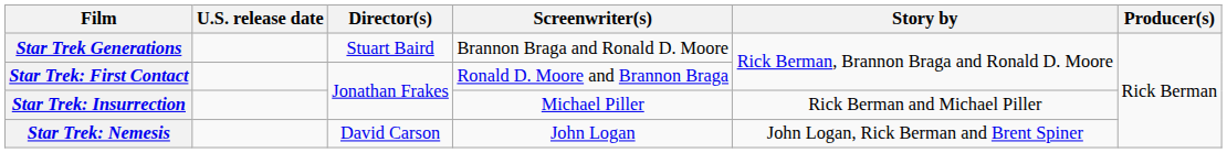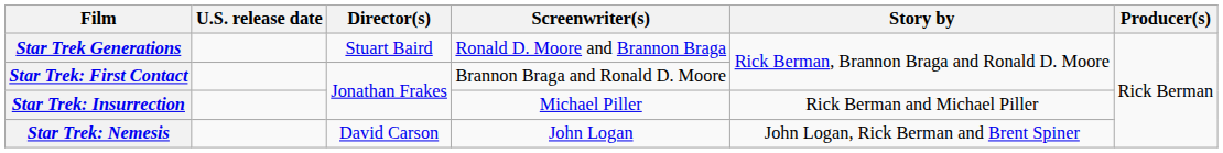Star Trek Generations | Screenwriter(s): Brannon Braga and Ronald D. Moore -> Ronald D. Moore and Brannon Braga
Star Trek: First Contact | Screenwriter(s): Ronald D. Moore and Brannon Braga -> Brannon Braga and Ronald D. Moore
